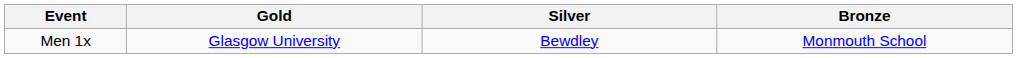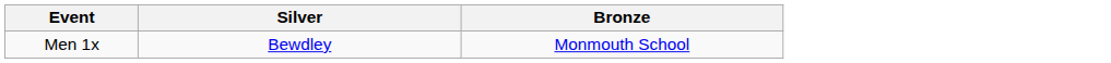- column: Gold | Glasgow University
